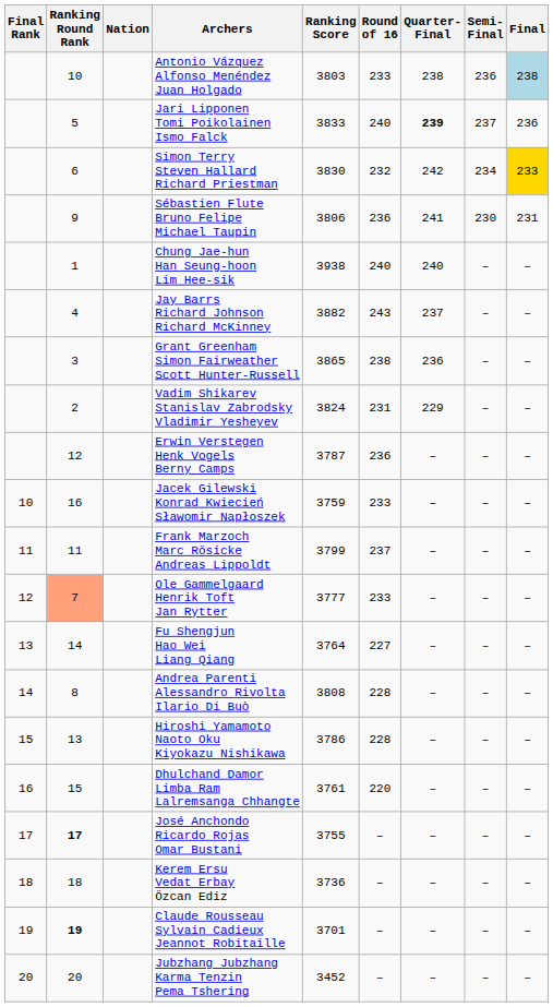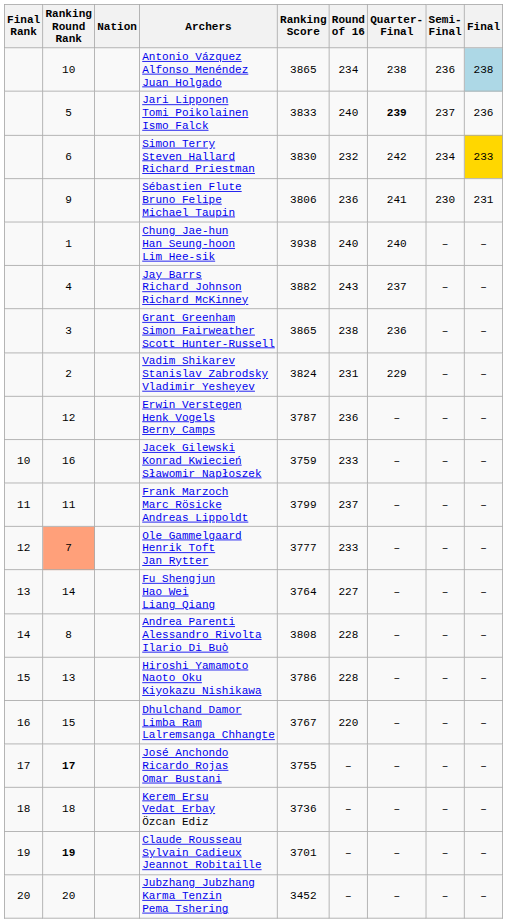Antonio Vázquez Alfonso Menéndez Juan Holgado | Ranking Score: 3803 -> 3865
Antonio Vázquez Alfonso Menéndez Juan Holgado | Round of 16: 233 -> 234
Dhulchand Damor Limba Ram Lalremsanga Chhangte | Ranking Score: 3761 -> 3767
